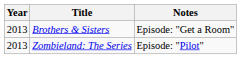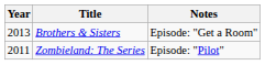Zombieland: The Series | Year: 2013 -> 2011
